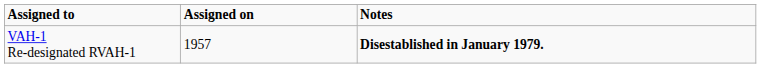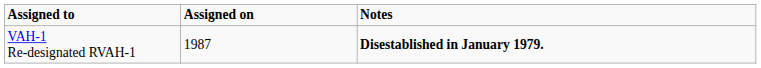VAH-1 Re-designated RVAH-1 | Assigned on: 1957 -> 1987
